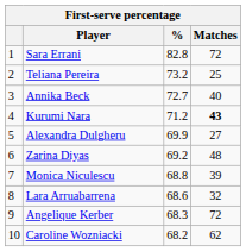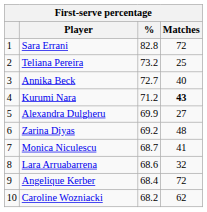Monica Niculescu | %: 68.8 -> 68.7
Monica Niculescu | Matches: 39 -> 41
Angelique Kerber | %: 68.3 -> 68.4
